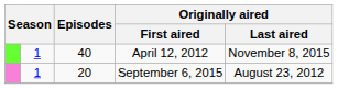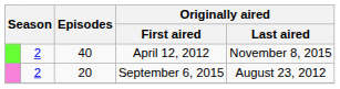April 12, 2012 | column 2: 1 -> 2
September 6, 2015 | column 2: 1 -> 2
